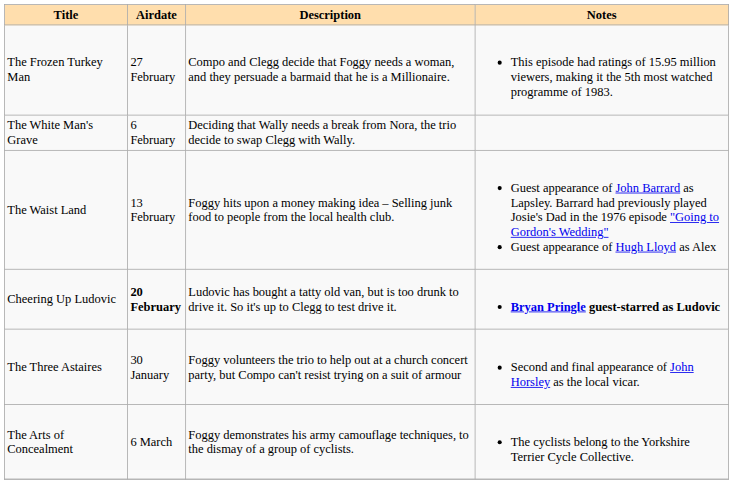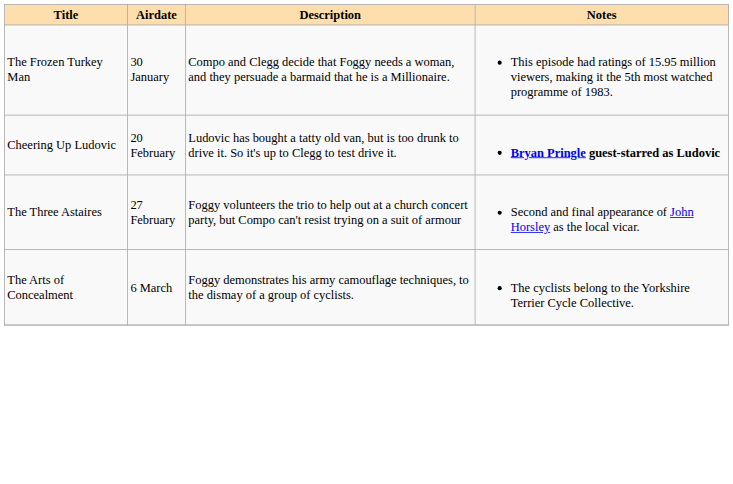The Frozen Turkey Man | Airdate: 27 February -> 30 January
- row: The White Man's Grave | 6 February | Deciding that Wally needs a break from Nora, the trio decide to swap Clegg with Wally.
- row: The Waist Land | 13 February | Foggy hits upon a money making idea – Selling junk food to people from the local health club. | Guest appearance of John Barrard as Lapsley. Barrard had previously played Josie's Dad in the 1976 episode "Going to Gordon's Wedding" Guest appearance of Hugh Lloyd as Alex
Cheering Up Ludovic | Airdate: bold -> normal
The Three Astaires | Airdate: 30 January -> 27 February
